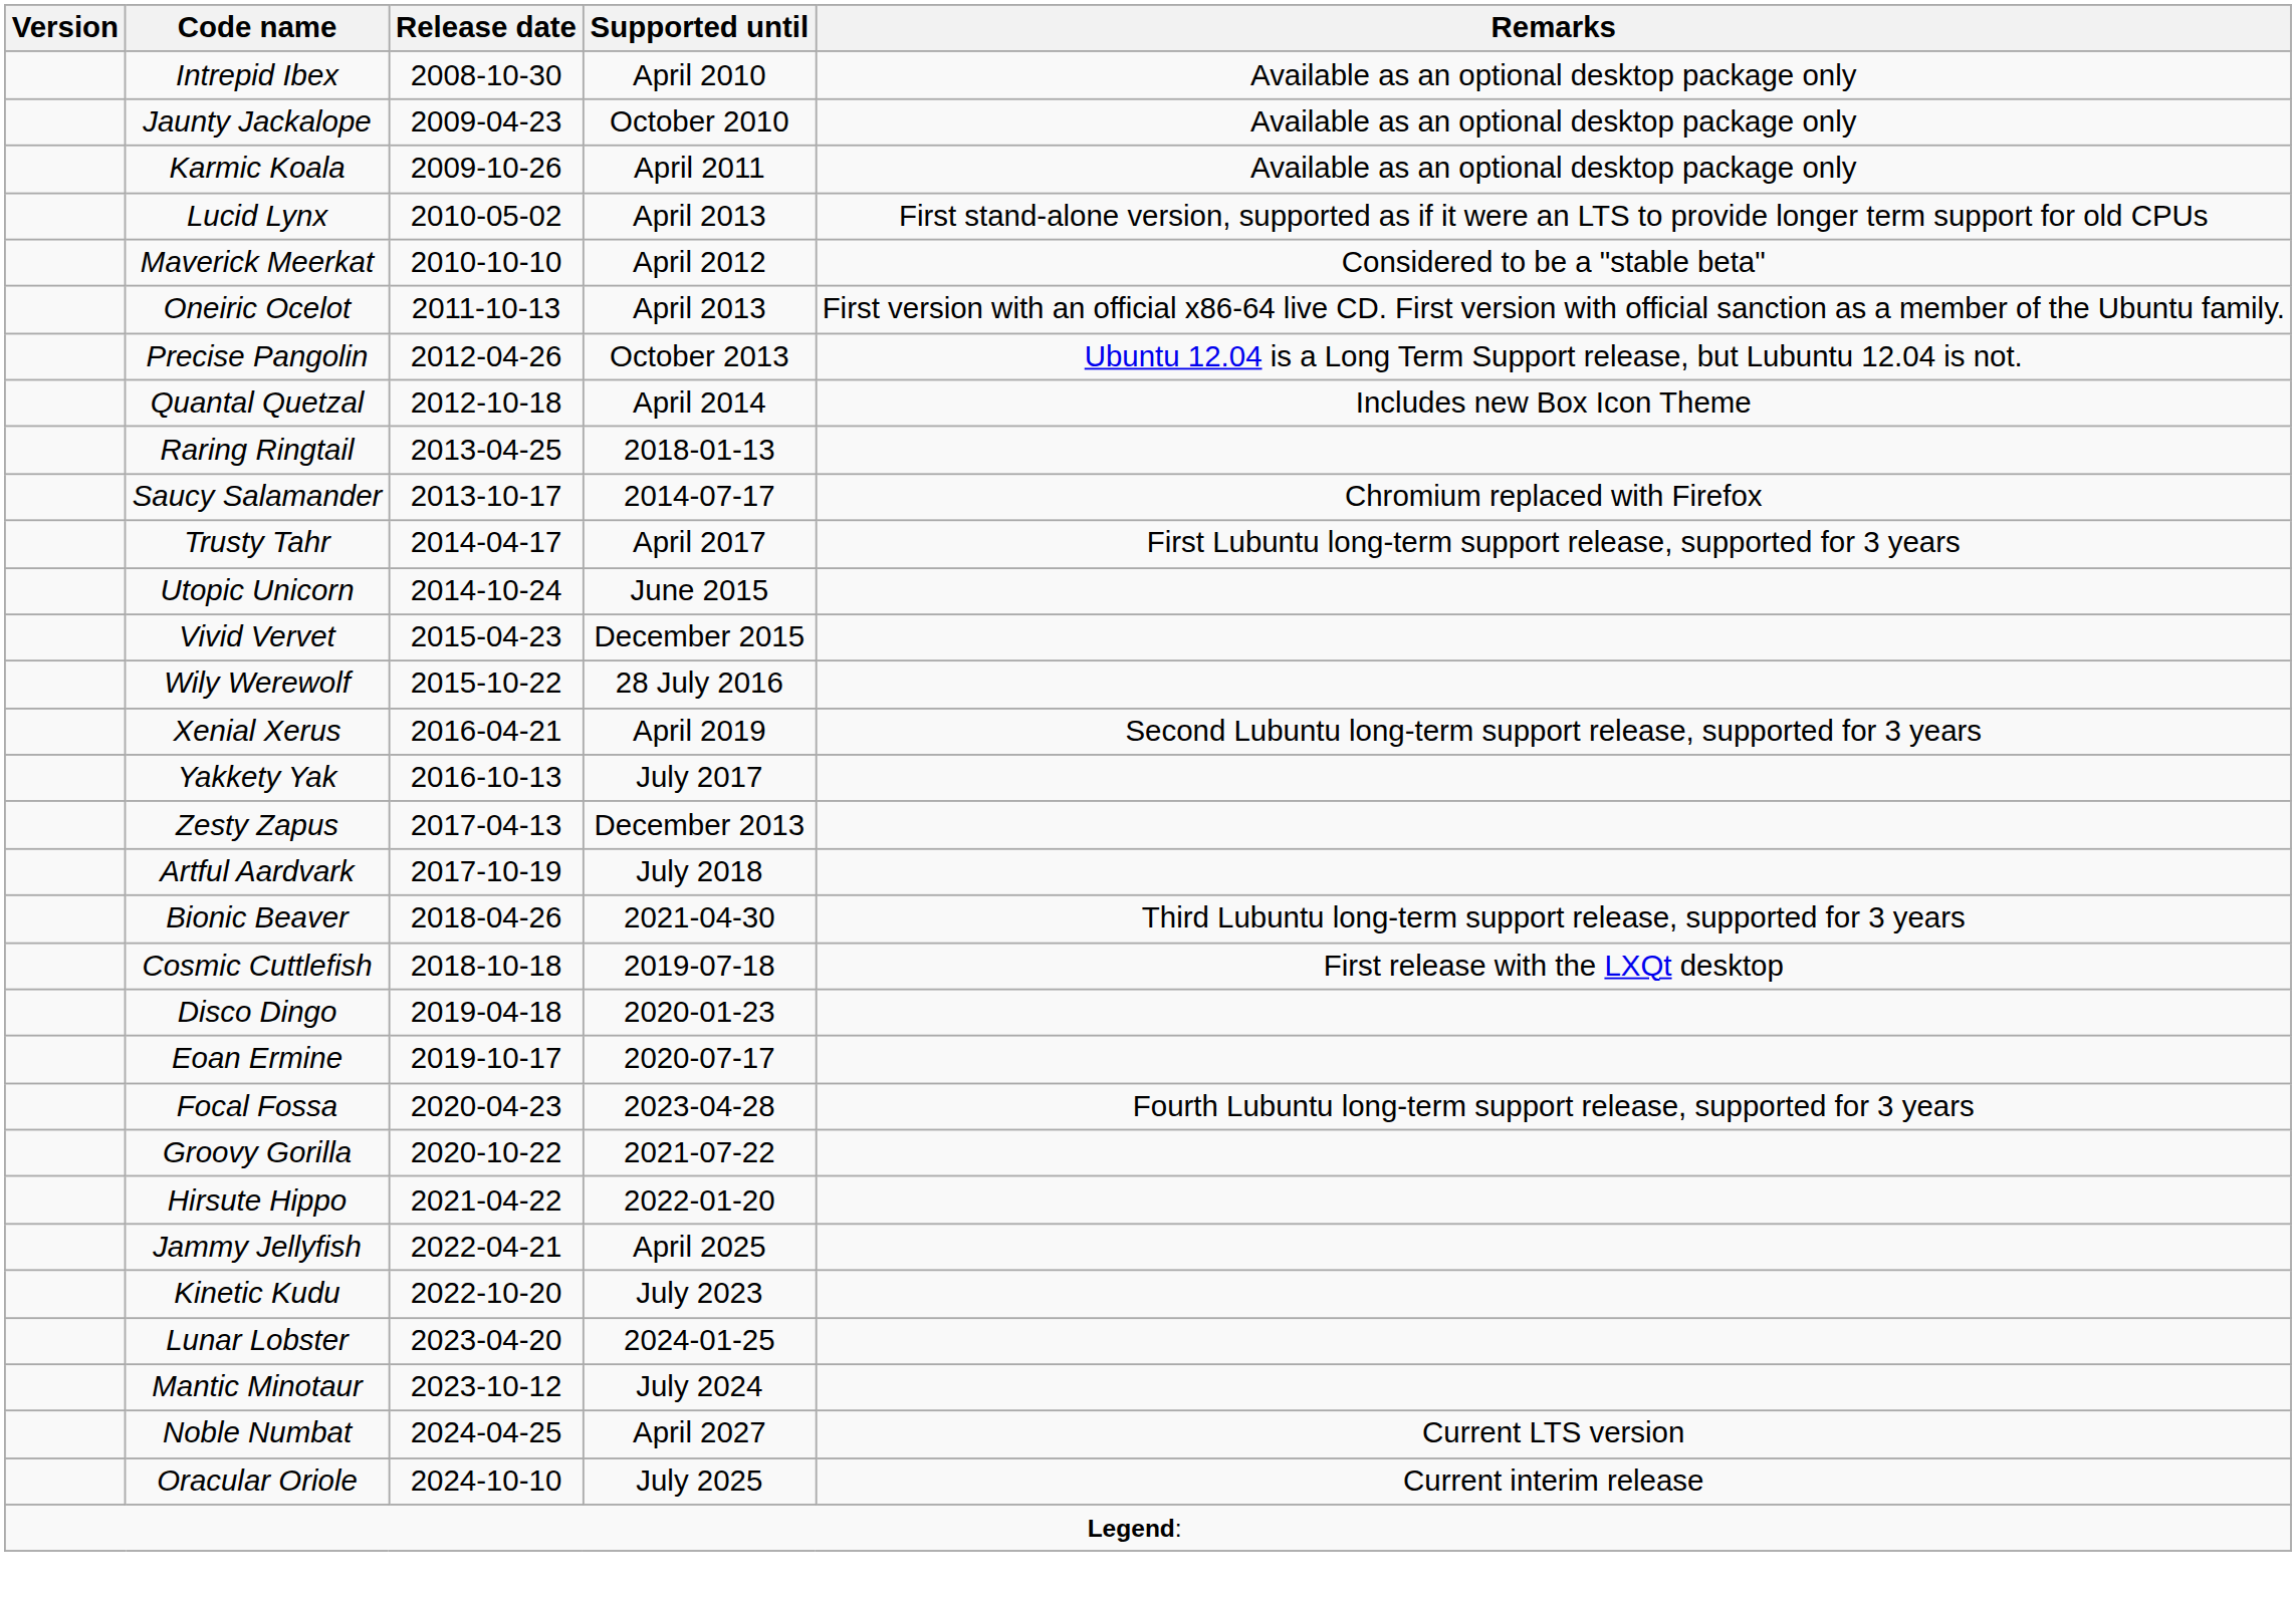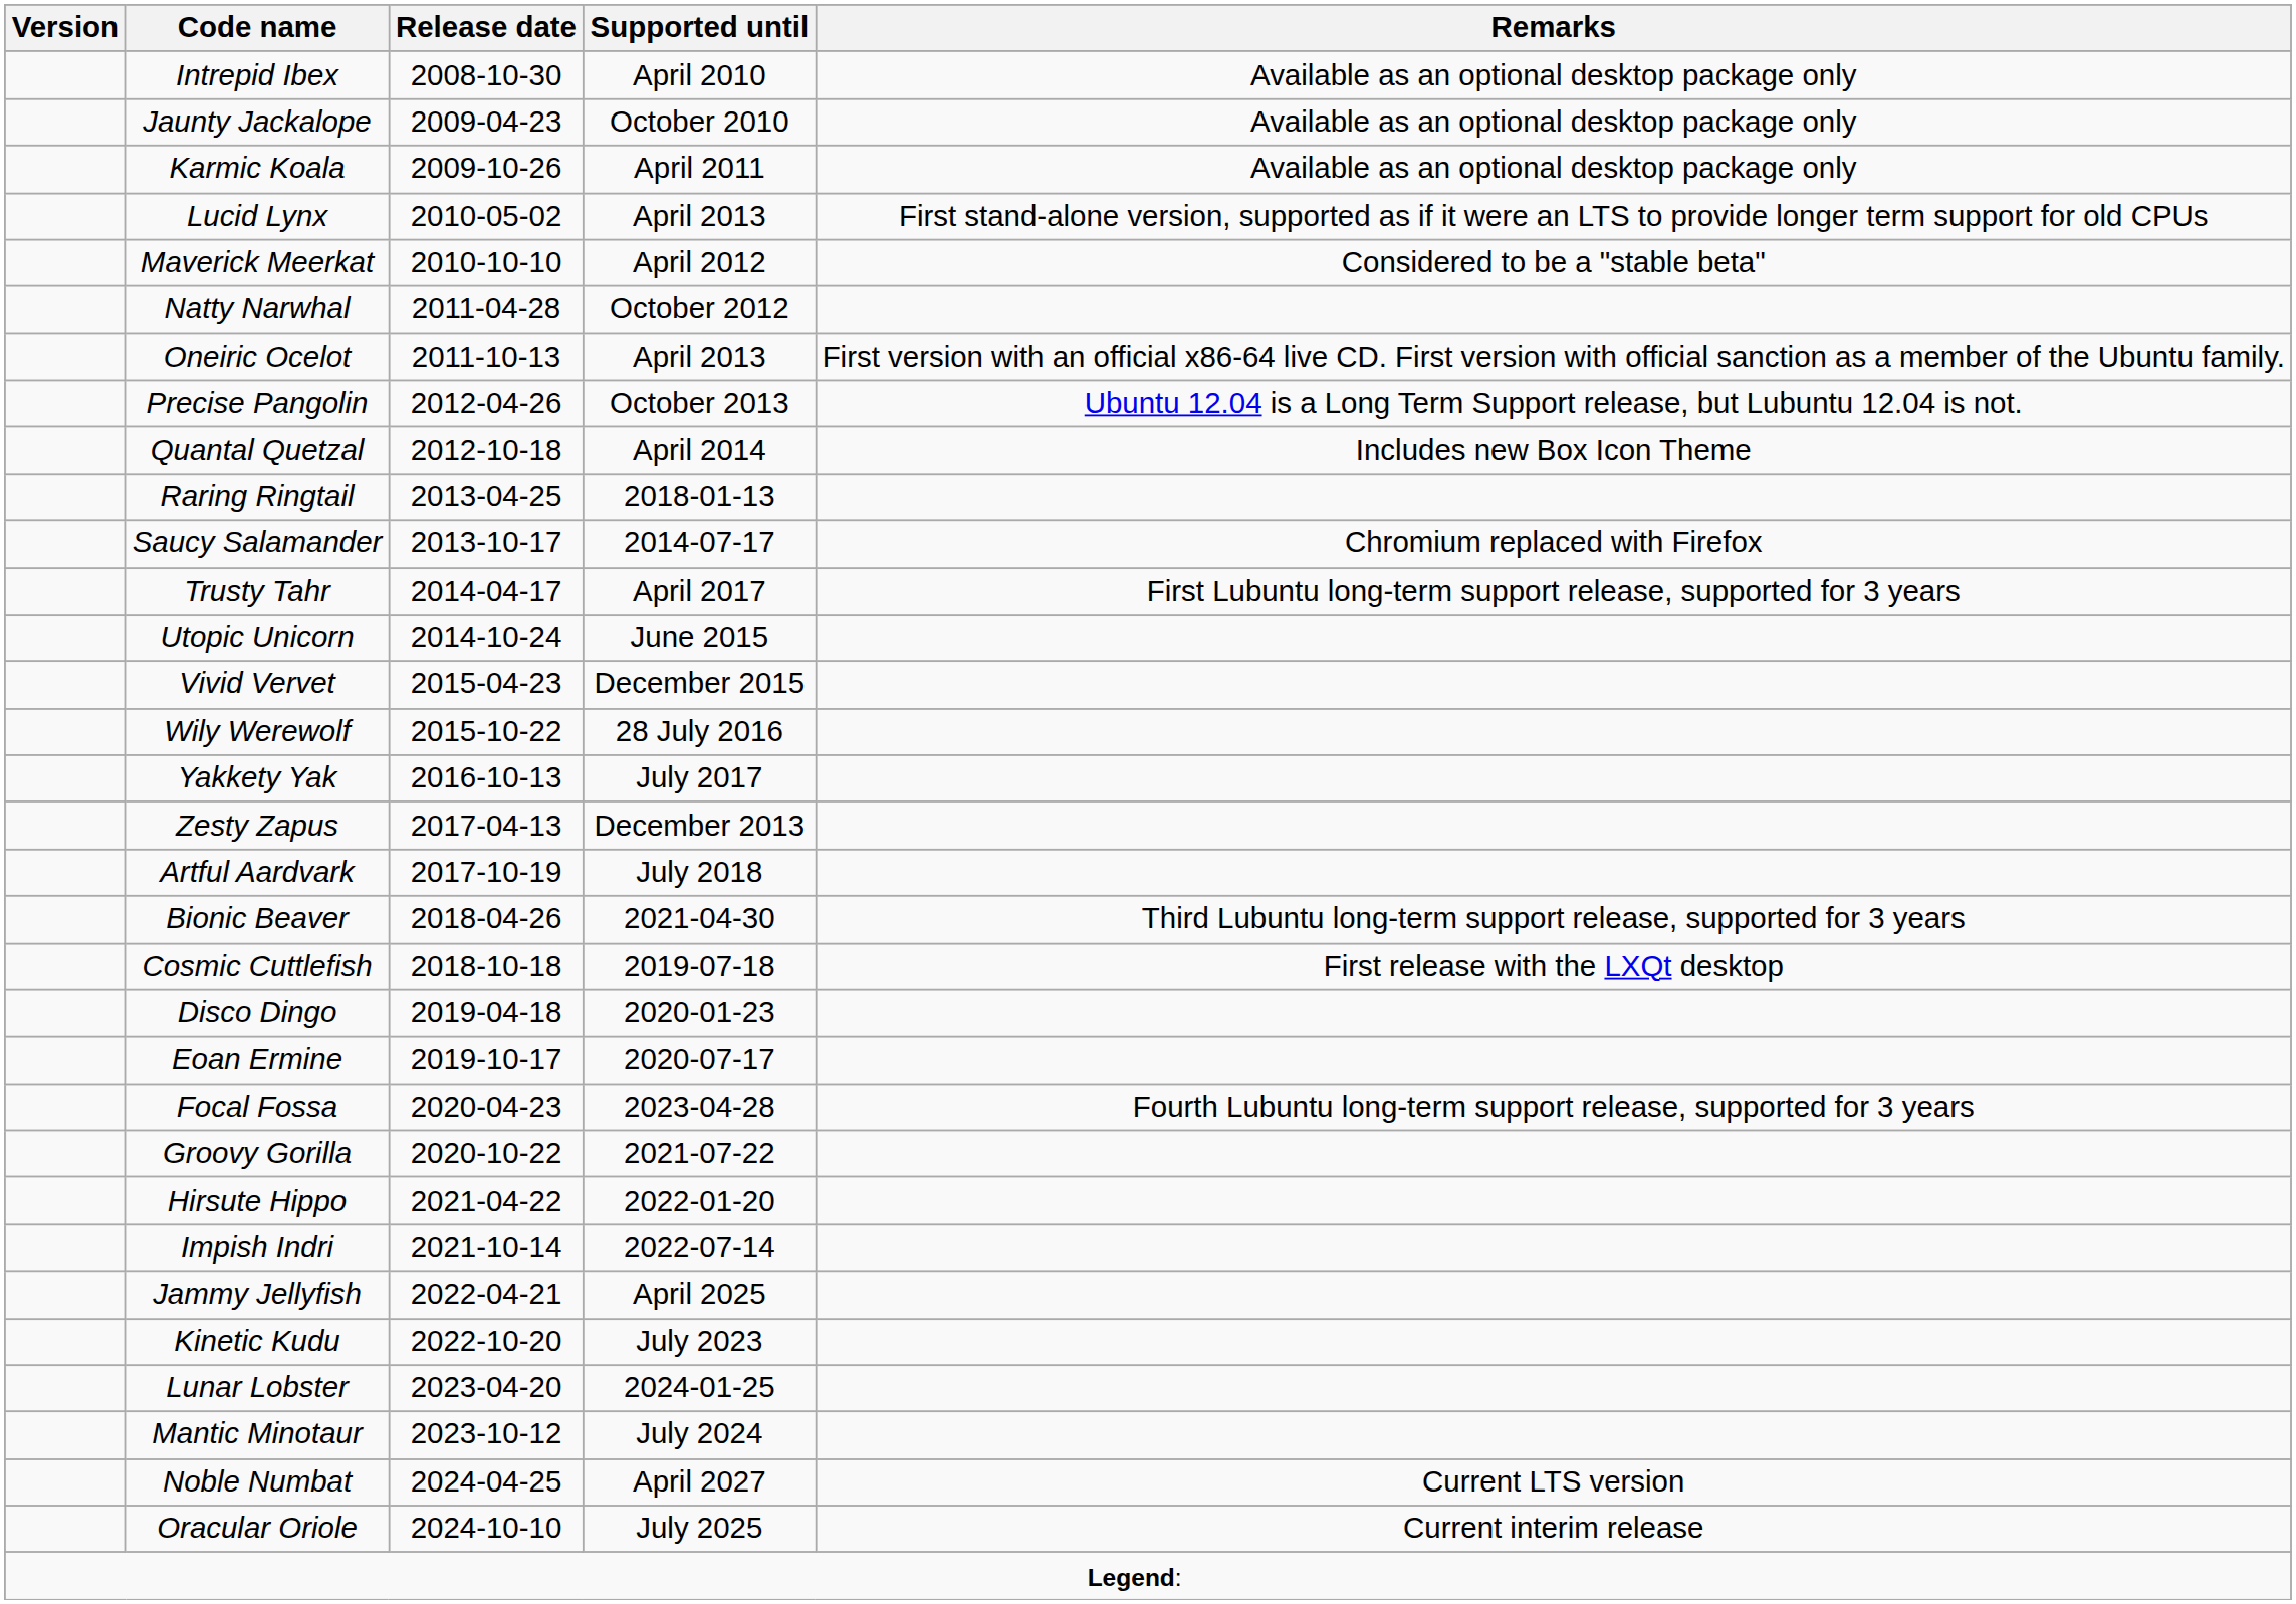+ row: Natty Narwhal | 2011-04-28 | October 2012
- row: Xenial Xerus | 2016-04-21 | April 2019 | Second Lubuntu long-term support release, supported for 3 years
+ row: Impish Indri | 2021-10-14 | 2022-07-14
